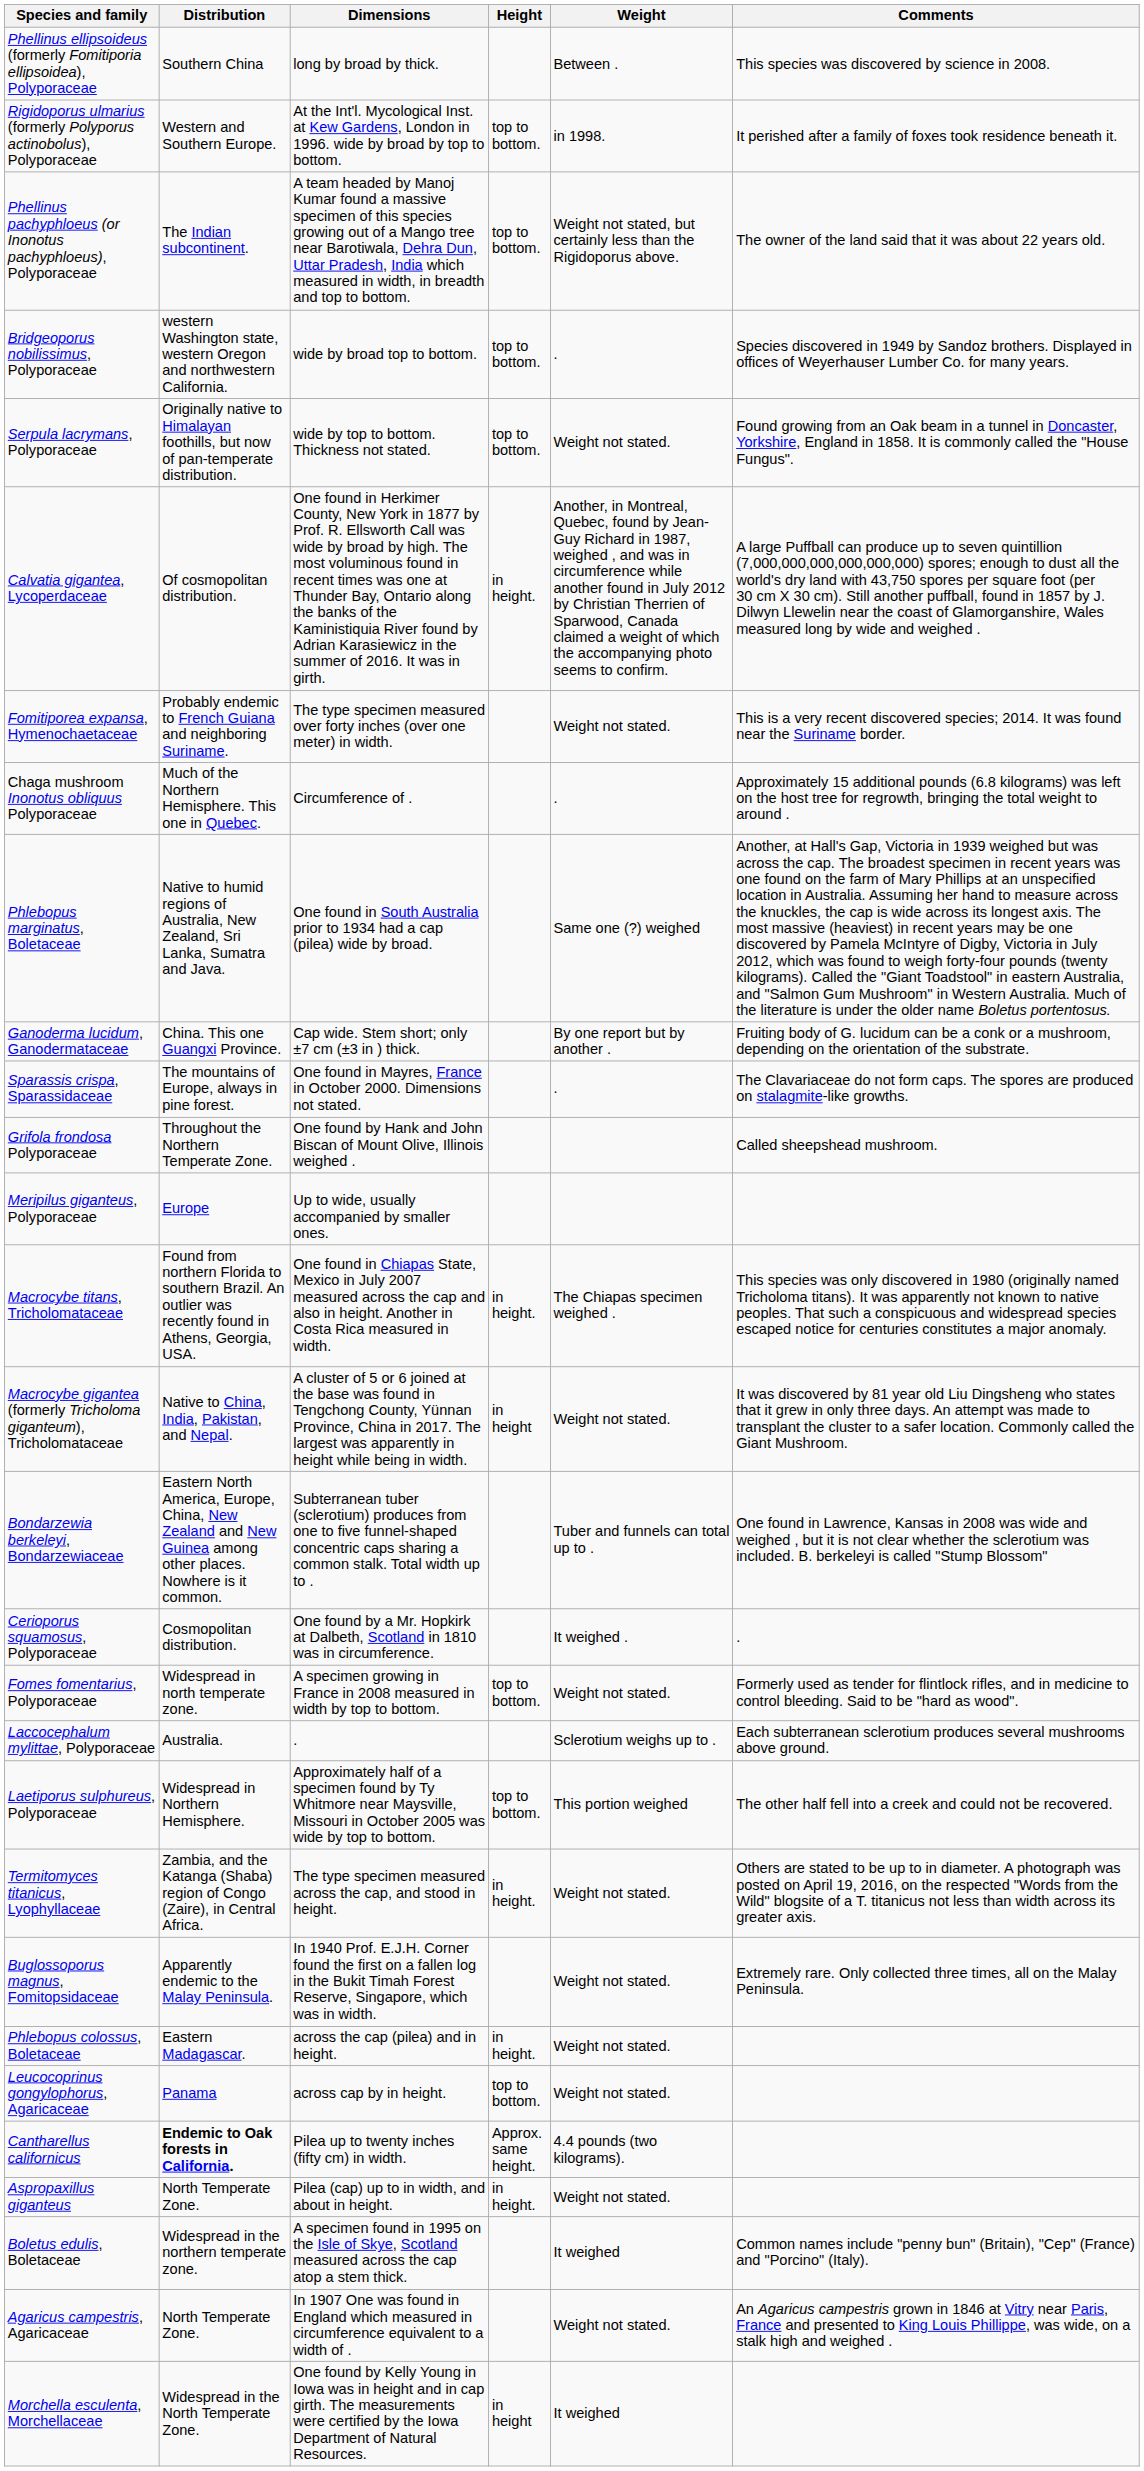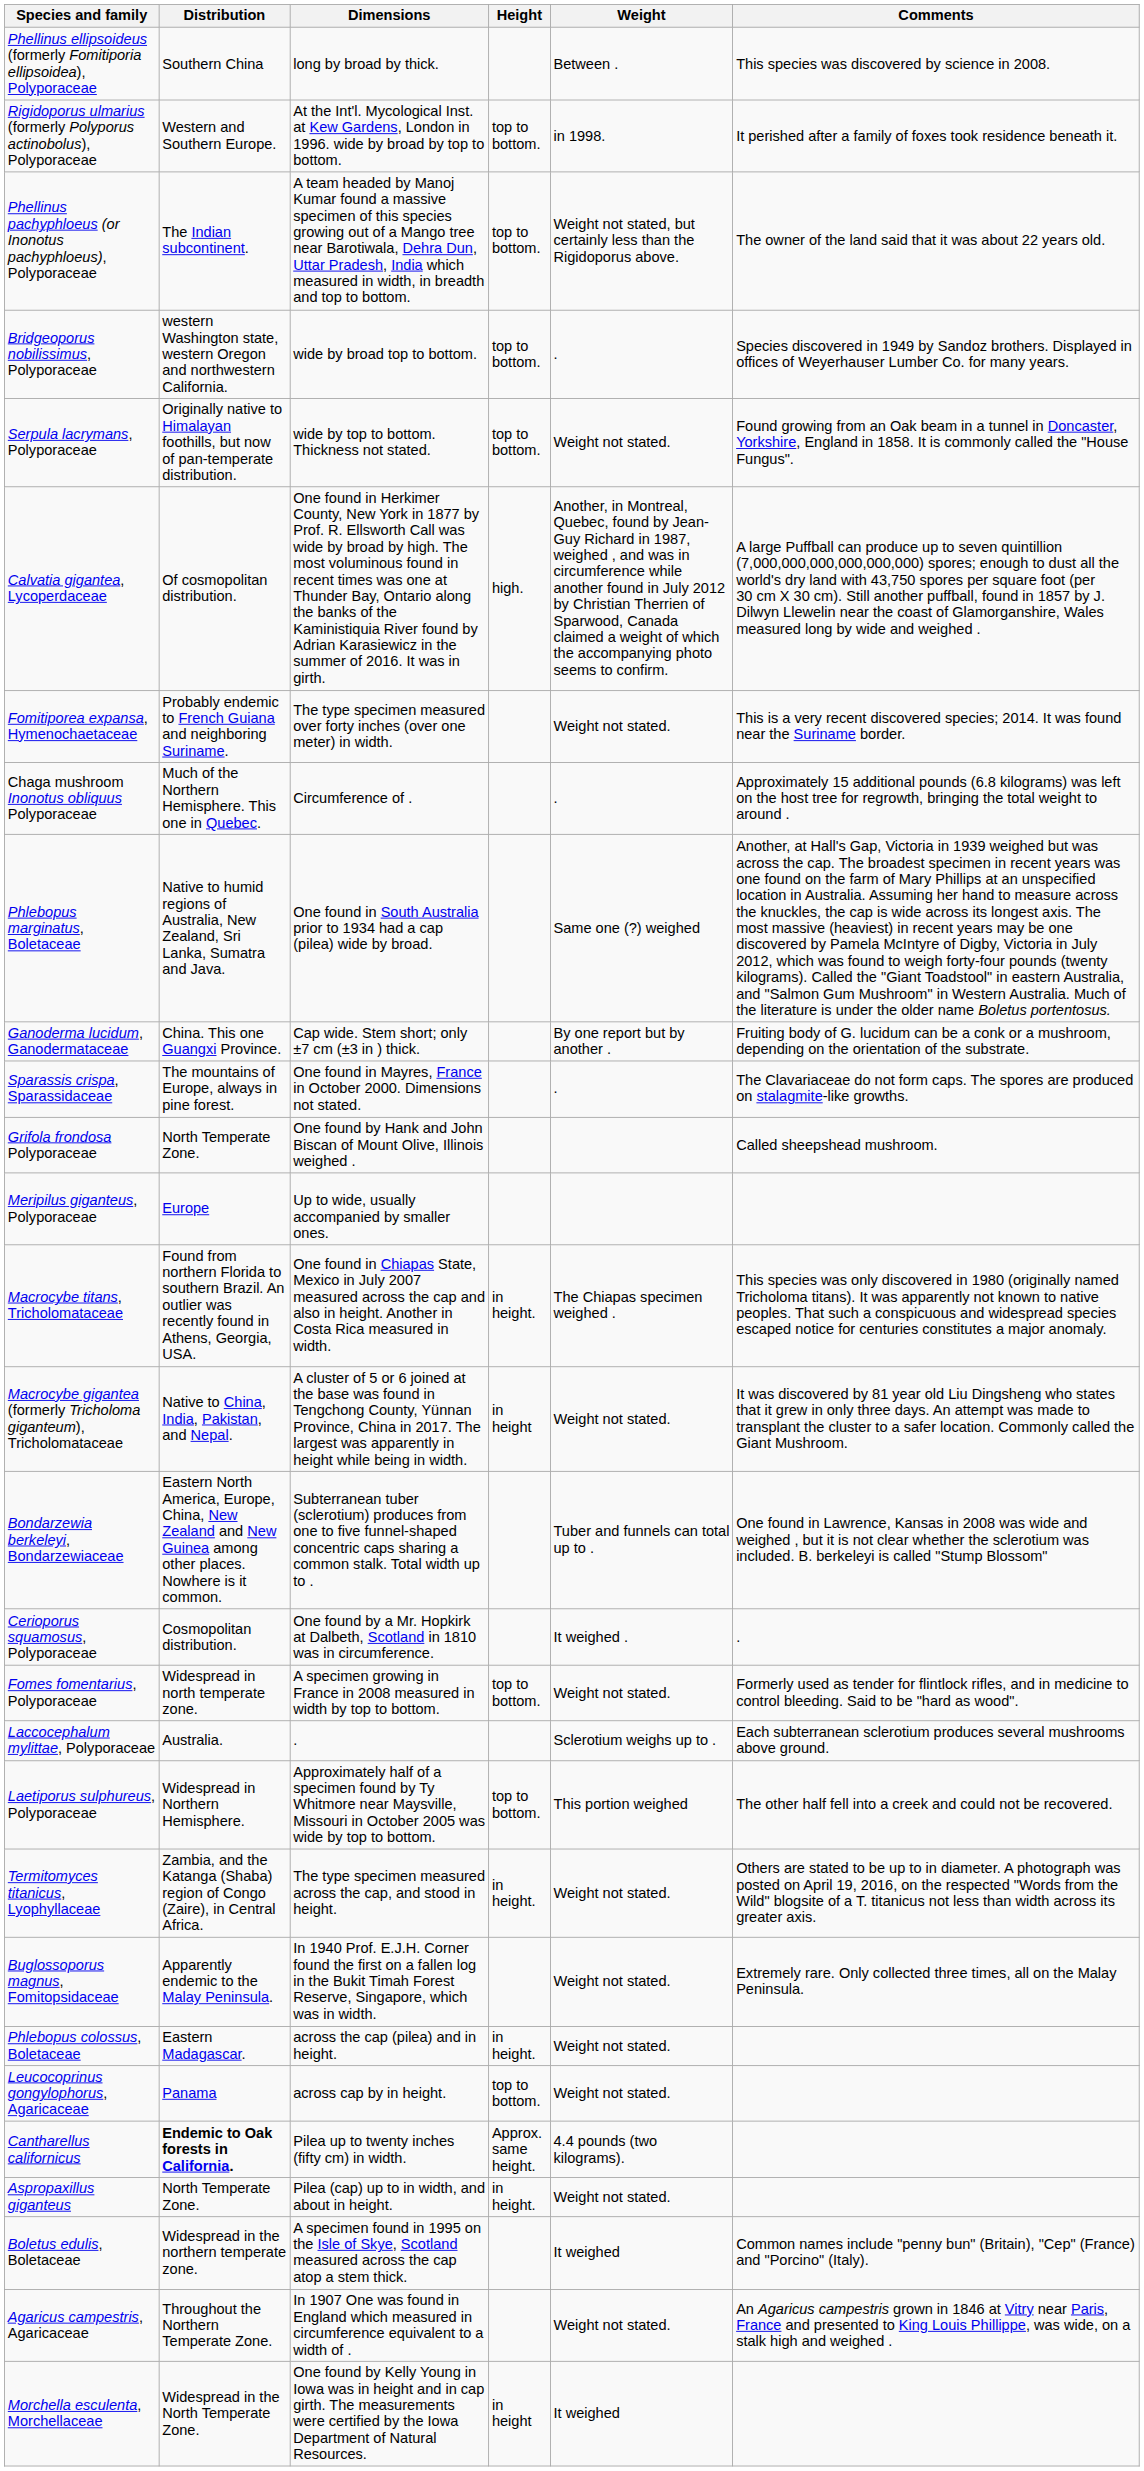Calvatia gigantea, Lycoperdaceae | Height: in height. -> high.
Grifola frondosa Polyporaceae | Distribution: Throughout the Northern Temperate Zone. -> North Temperate Zone.
Agaricus campestris, Agaricaceae | Distribution: North Temperate Zone. -> Throughout the Northern Temperate Zone.
